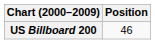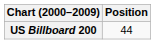US Billboard 200 | Position: 46 -> 44
